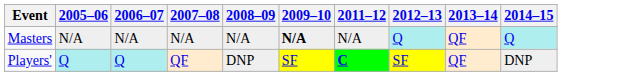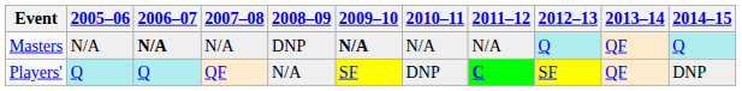+ column: 2010–11 | N/A | DNP
Masters | 2006–07: normal -> bold
Masters | 2008–09: N/A -> DNP
Players' | 2008–09: DNP -> N/A
